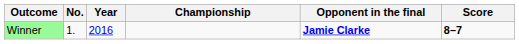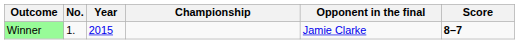Winner | Year: 2016 -> 2015
Winner | Opponent in the final: bold -> normal
